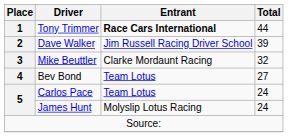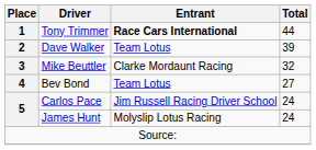Dave Walker | Entrant: Jim Russell Racing Driver School -> Team Lotus
Carlos Pace | Entrant: Team Lotus -> Jim Russell Racing Driver School
